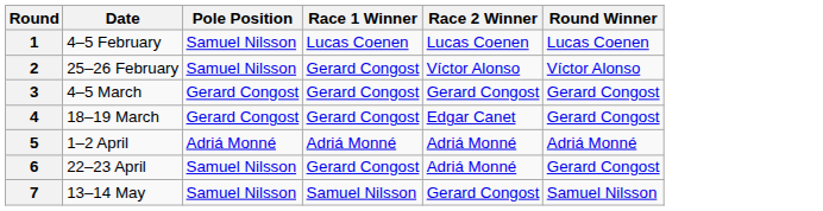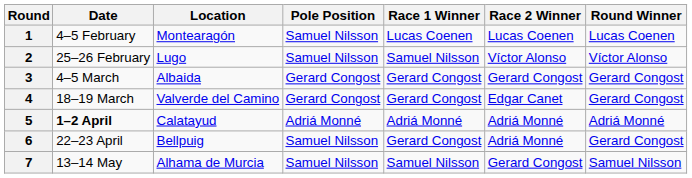+ column: Location | Montearagón | Lugo | Albaida | Valverde del Camino | Calatayud | Bellpuig | Alhama de Murcia
2 | Race 1 Winner: Gerard Congost -> Samuel Nilsson
5 | Date: normal -> bold
